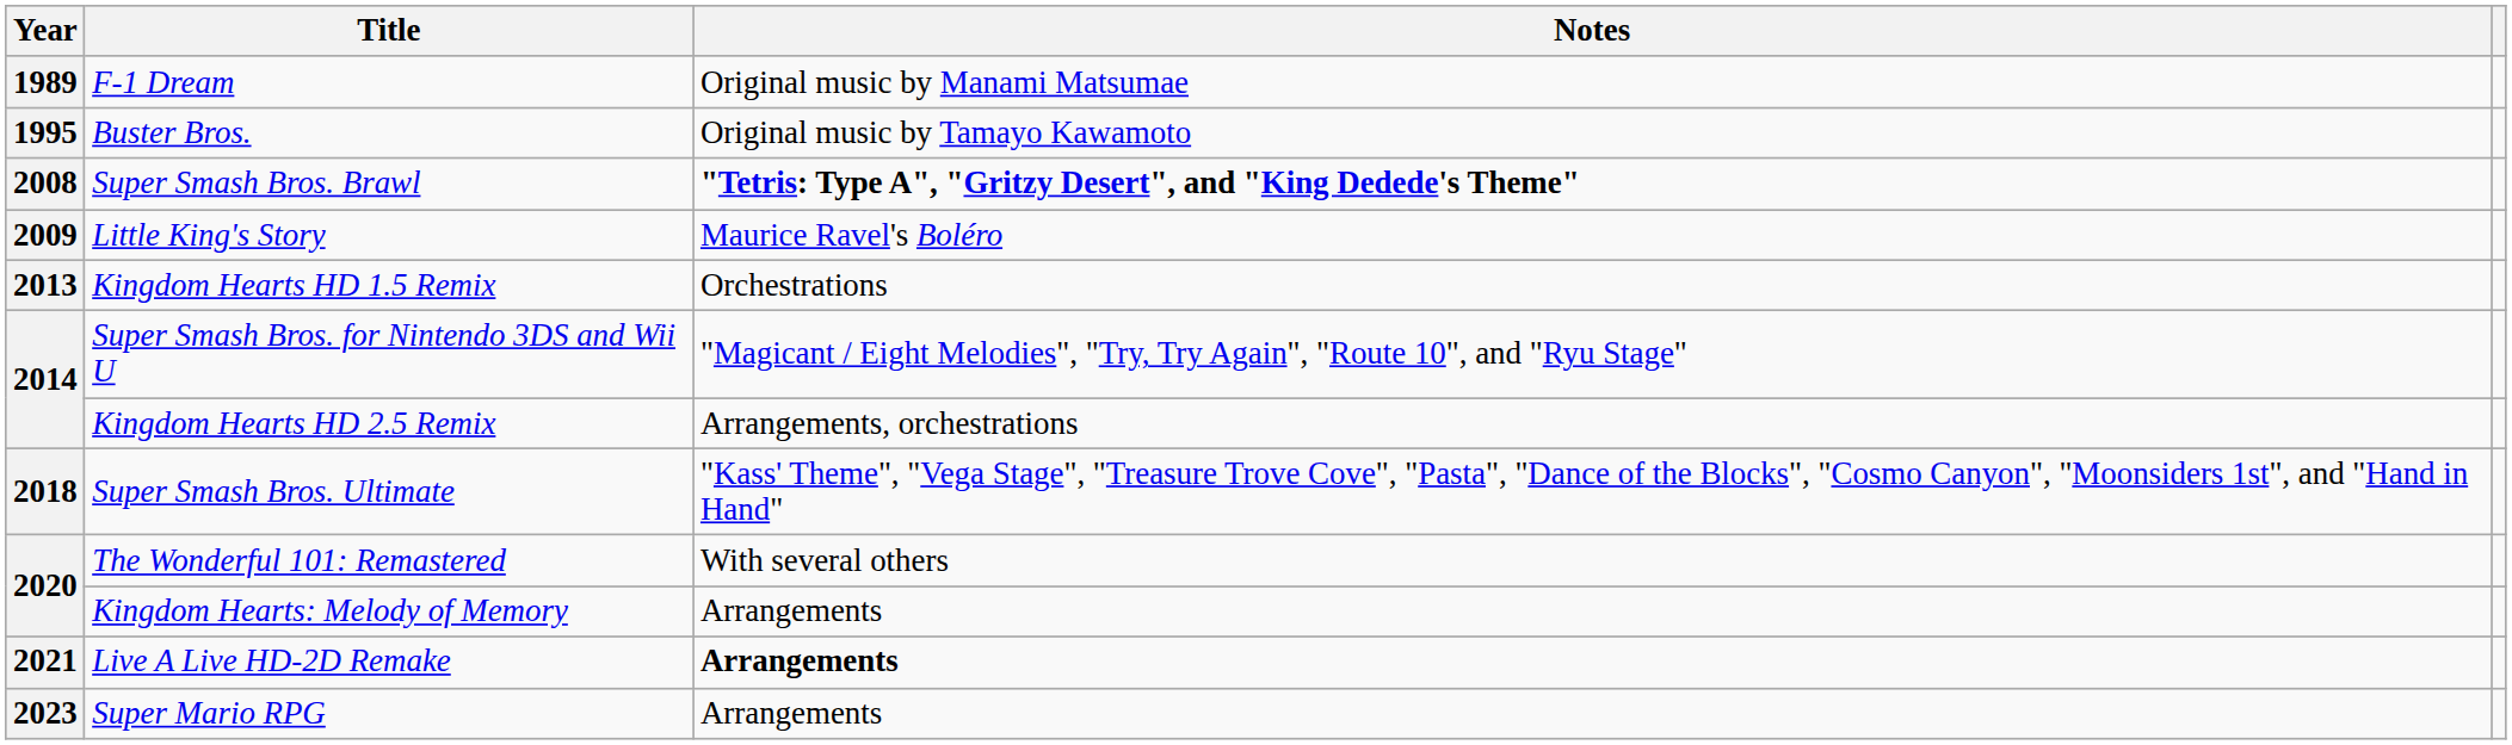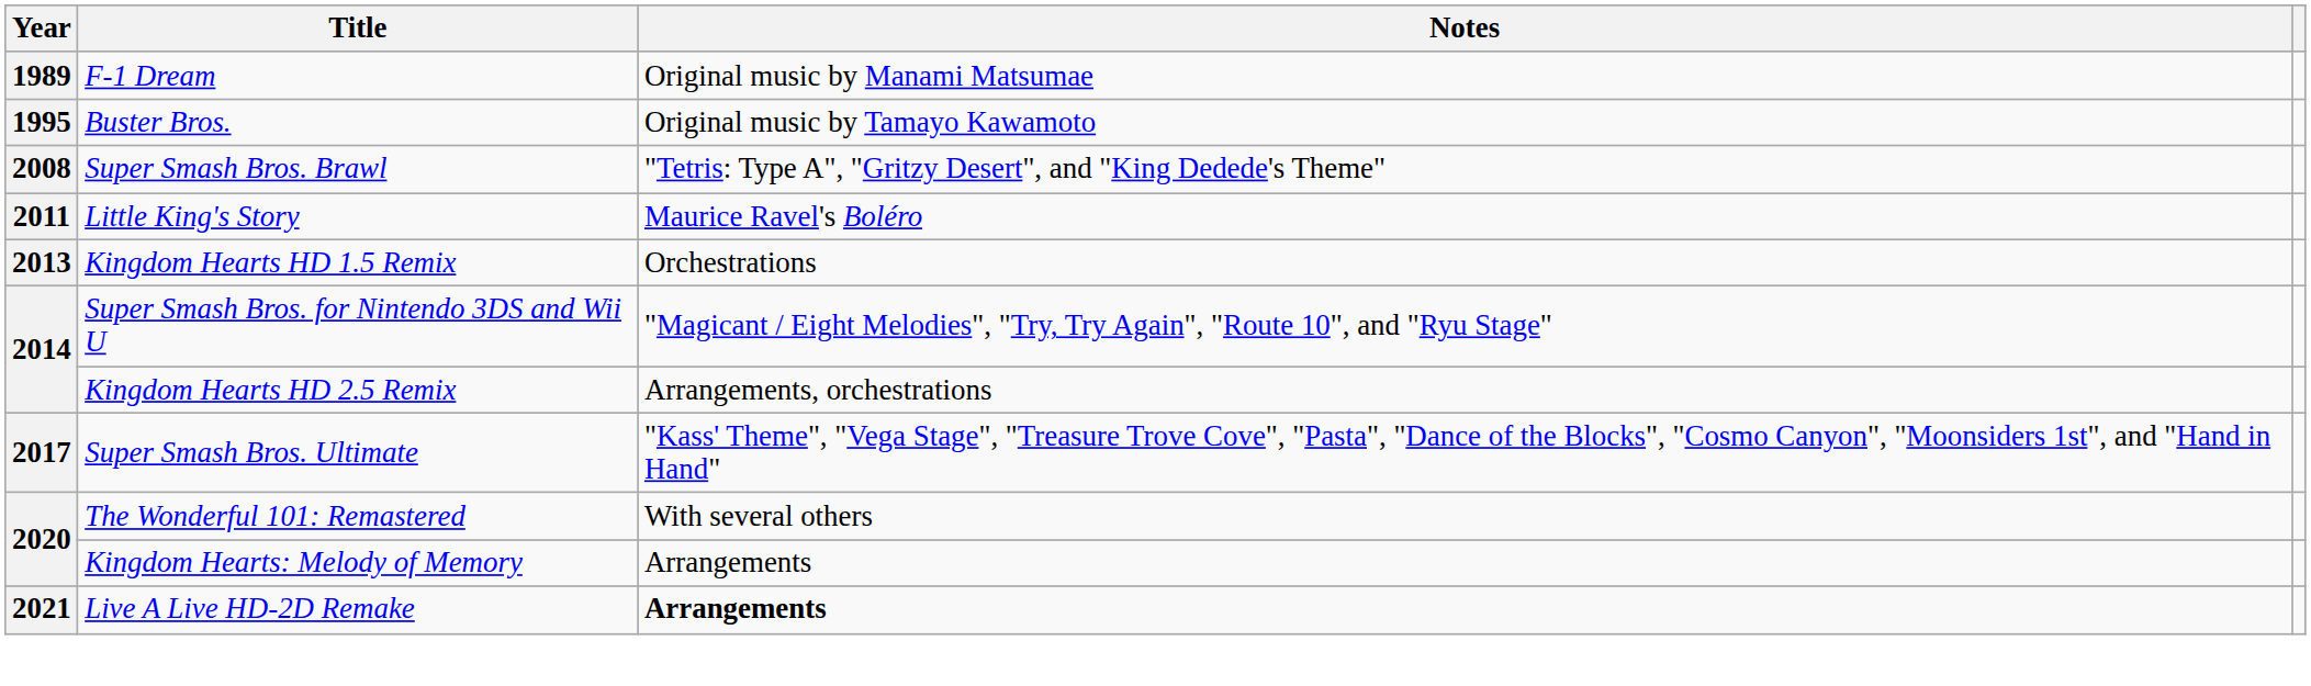Super Smash Bros. Brawl | Notes: bold -> normal
Little King's Story | Year: 2009 -> 2011
Super Smash Bros. Ultimate | Year: 2018 -> 2017
- row: 2023 | Super Mario RPG | Arrangements
